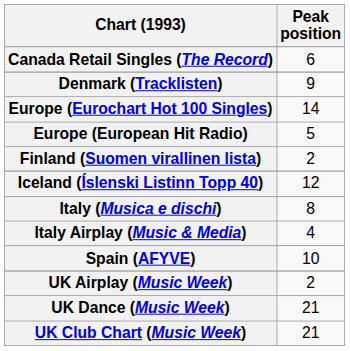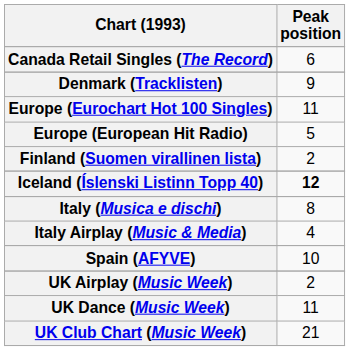Europe (Eurochart Hot 100 Singles) | Peak position: 14 -> 11
Iceland (Íslenski Listinn Topp 40) | Peak position: normal -> bold
UK Dance (Music Week) | Peak position: 21 -> 11
